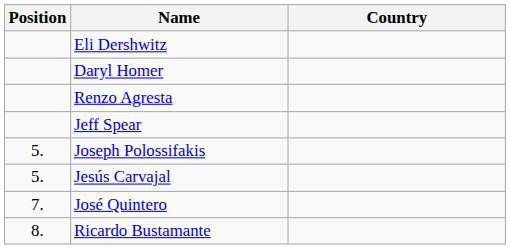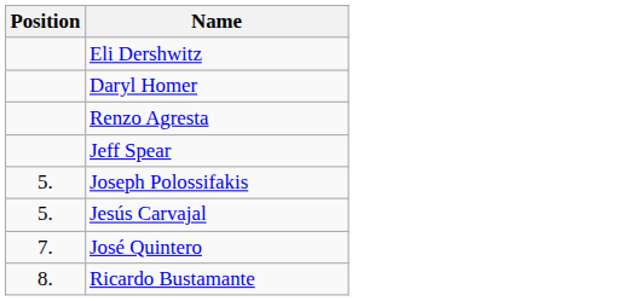- column: Country
